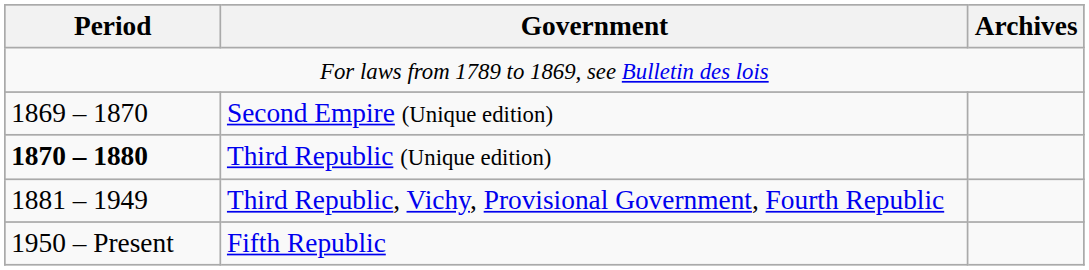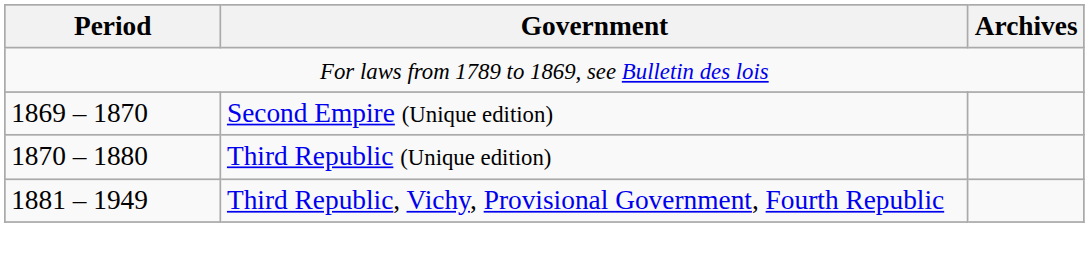Third Republic (Unique edition) | Period: bold -> normal
- row: 1950 – Present | Fifth Republic
